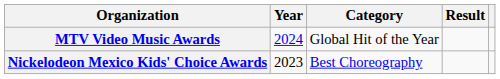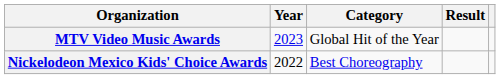MTV Video Music Awards | Year: 2024 -> 2023
Nickelodeon Mexico Kids' Choice Awards | Year: 2023 -> 2022
